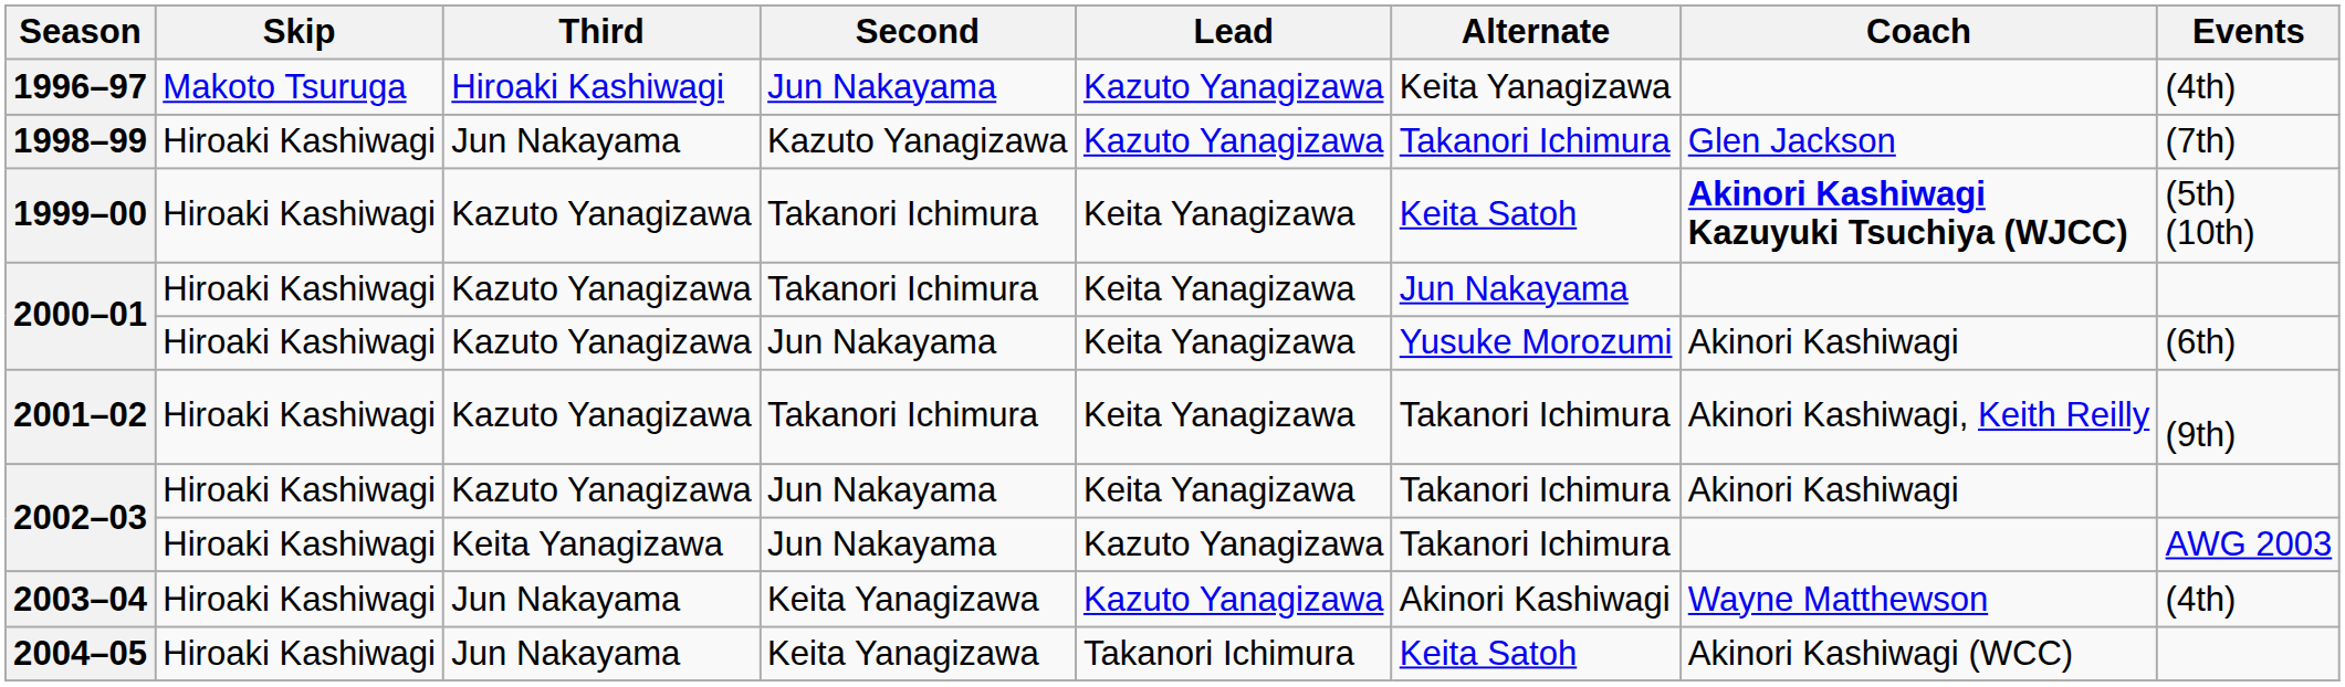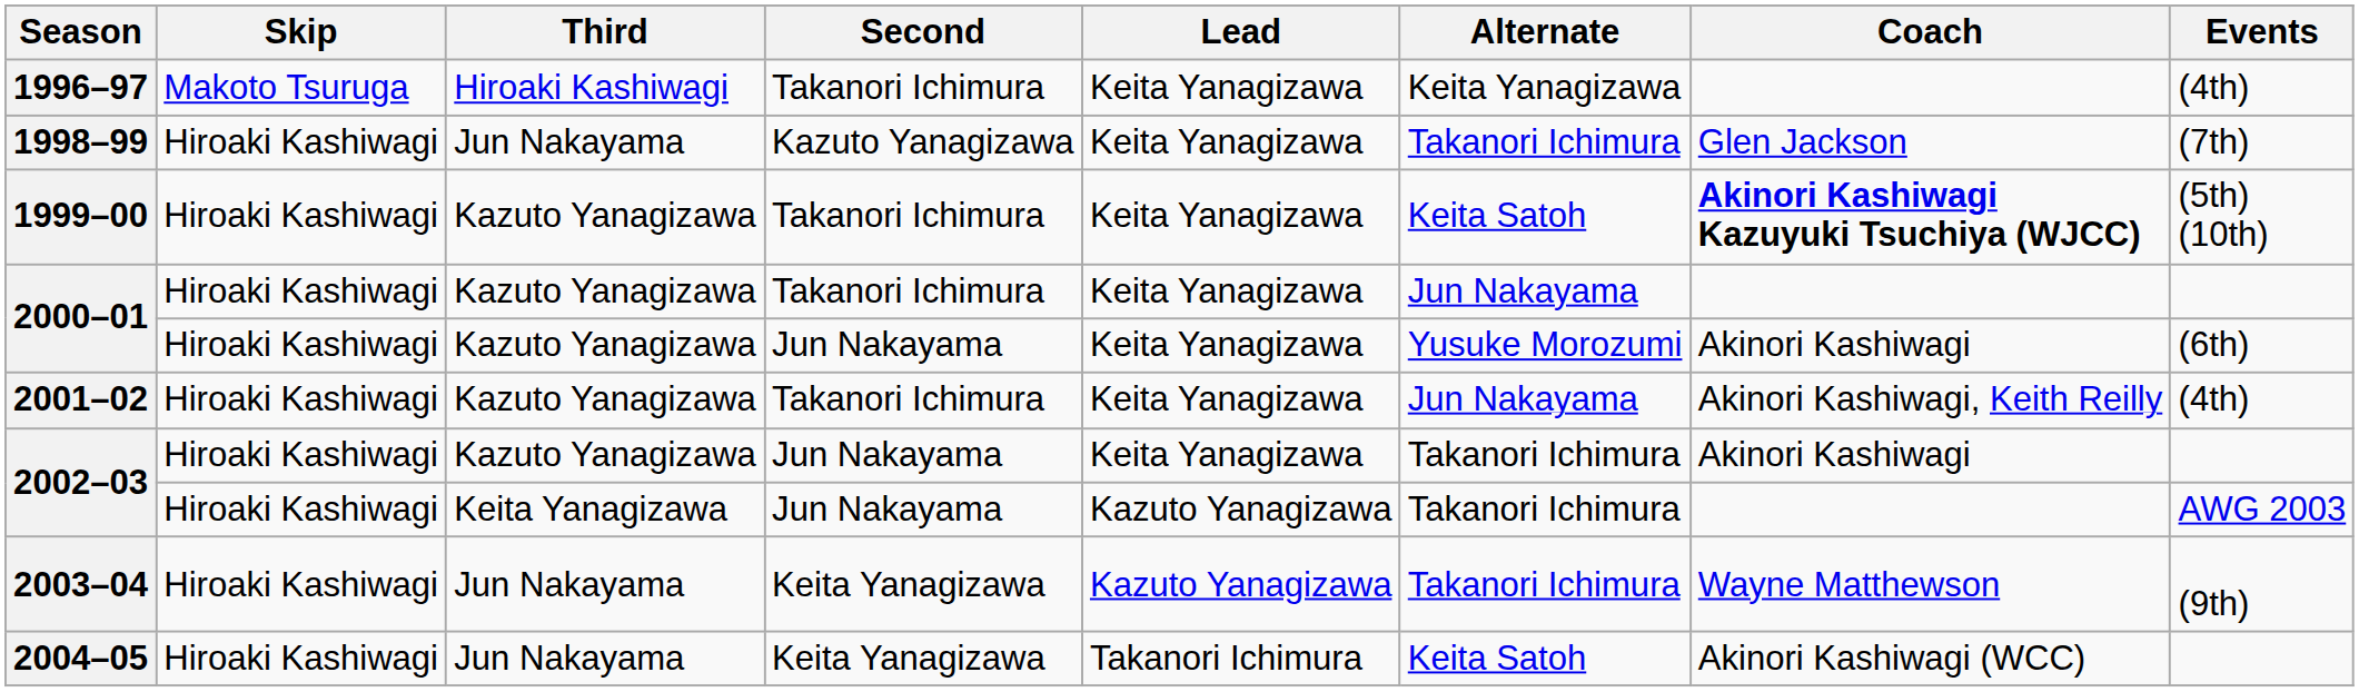1996–97 | Second: Jun Nakayama -> Takanori Ichimura
1996–97 | Lead: Kazuto Yanagizawa -> Keita Yanagizawa
1998–99 | Lead: Kazuto Yanagizawa -> Keita Yanagizawa
2001–02 | Alternate: Takanori Ichimura -> Jun Nakayama
2001–02 | Events: (9th) -> (4th)
2003–04 | Alternate: Akinori Kashiwagi -> Takanori Ichimura
2003–04 | Events: (4th) -> (9th)
